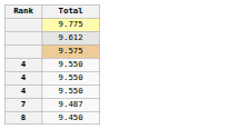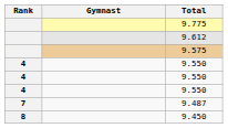+ column: Gymnast
